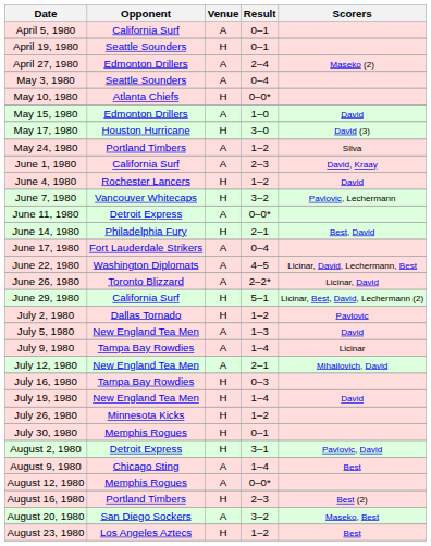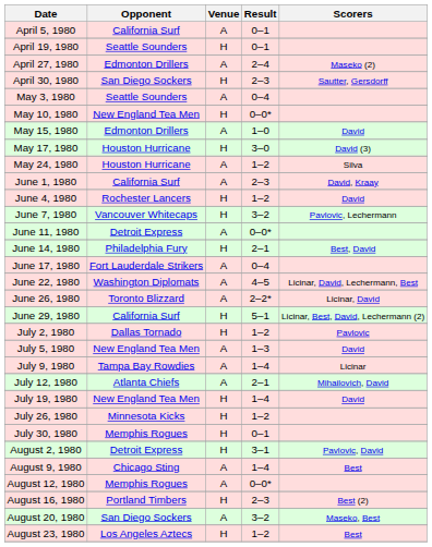+ row: April 30, 1980 | San Diego Sockers | H | 2–3 | Sautter, Gersdorff
May 10, 1980 | Opponent: Atlanta Chiefs -> New England Tea Men
May 24, 1980 | Opponent: Portland Timbers -> Houston Hurricane
July 12, 1980 | Opponent: New England Tea Men -> Atlanta Chiefs
- row: July 16, 1980 | Tampa Bay Rowdies | H | 0–3
